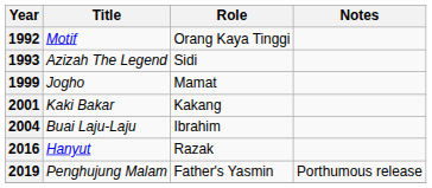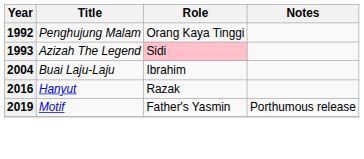1992 | Title: Motif -> Penghujung Malam
1993 | Role: no background -> pink background
- row: 1999 | Jogho | Mamat
- row: 2001 | Kaki Bakar | Kakang
2019 | Title: Penghujung Malam -> Motif
